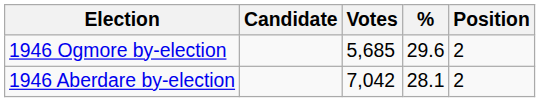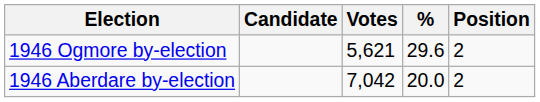1946 Ogmore by-election | Votes: 5,685 -> 5,621
1946 Aberdare by-election | %: 28.1 -> 20.0
